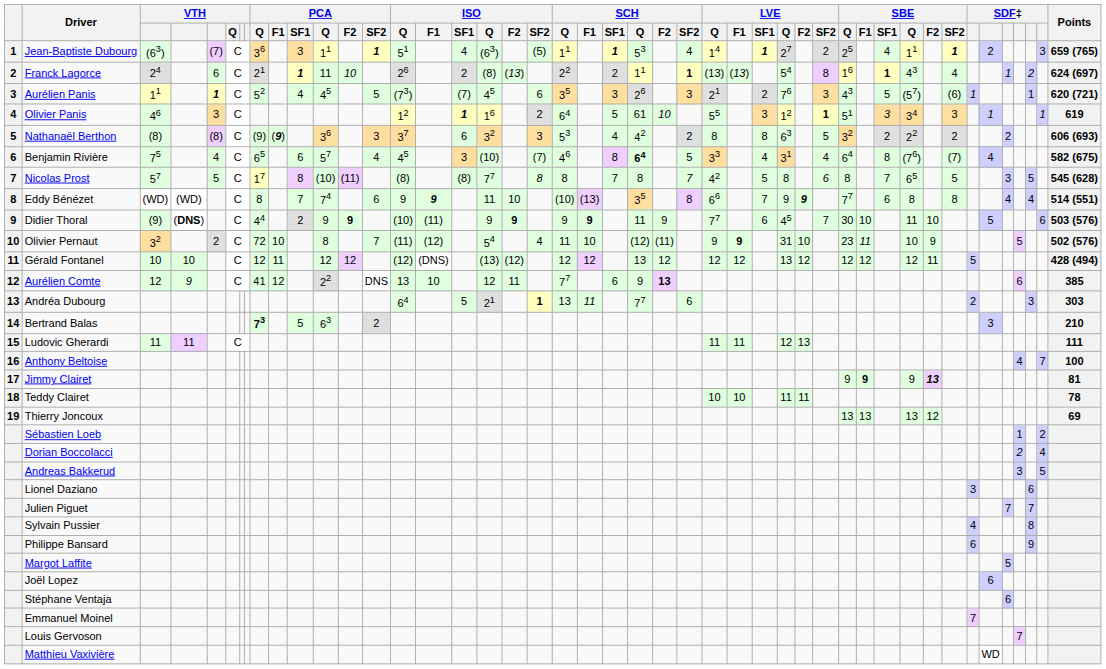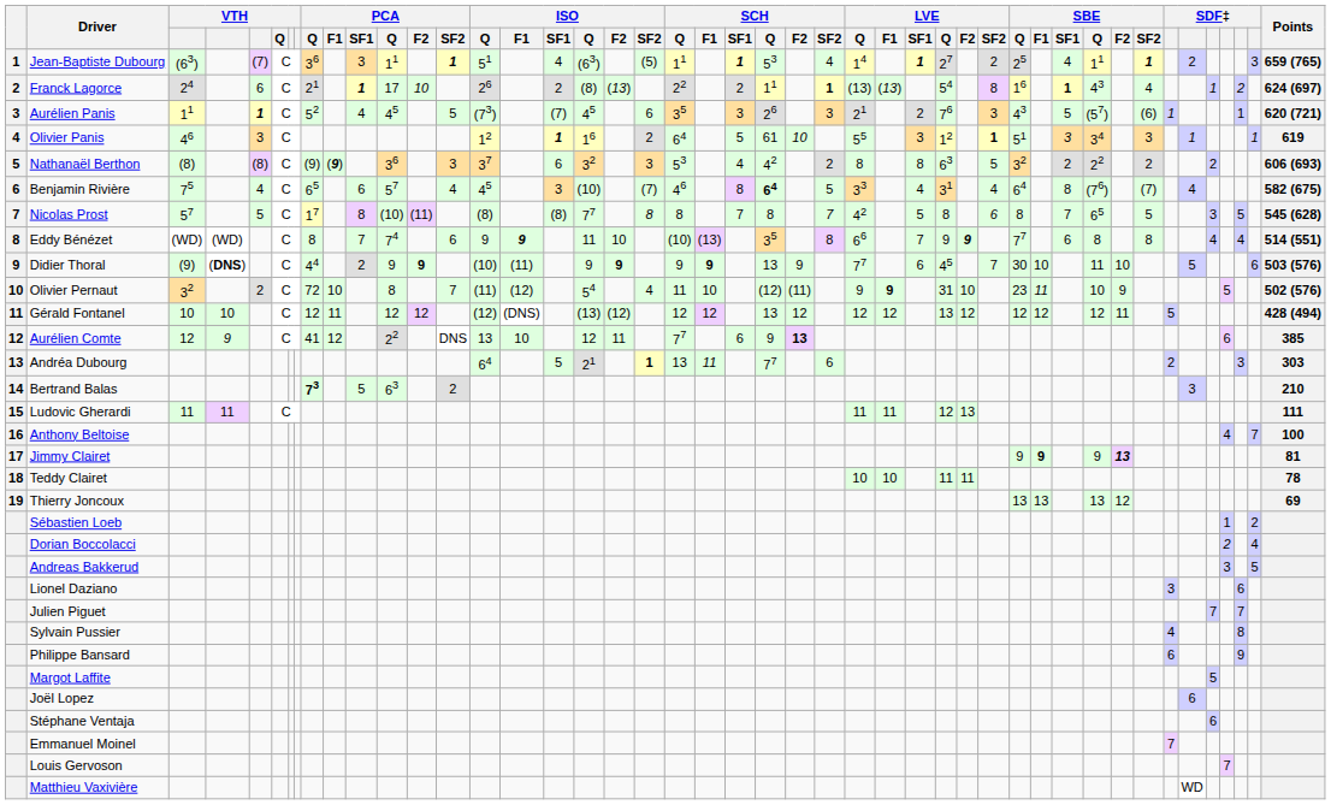Franck Lagorce | column 12: 11 -> 17
Didier Thoral | column 24: 11 -> 13
